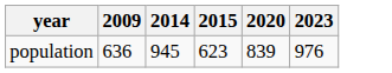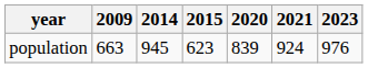+ column: 2021 | 924
population | 2009: 636 -> 663
